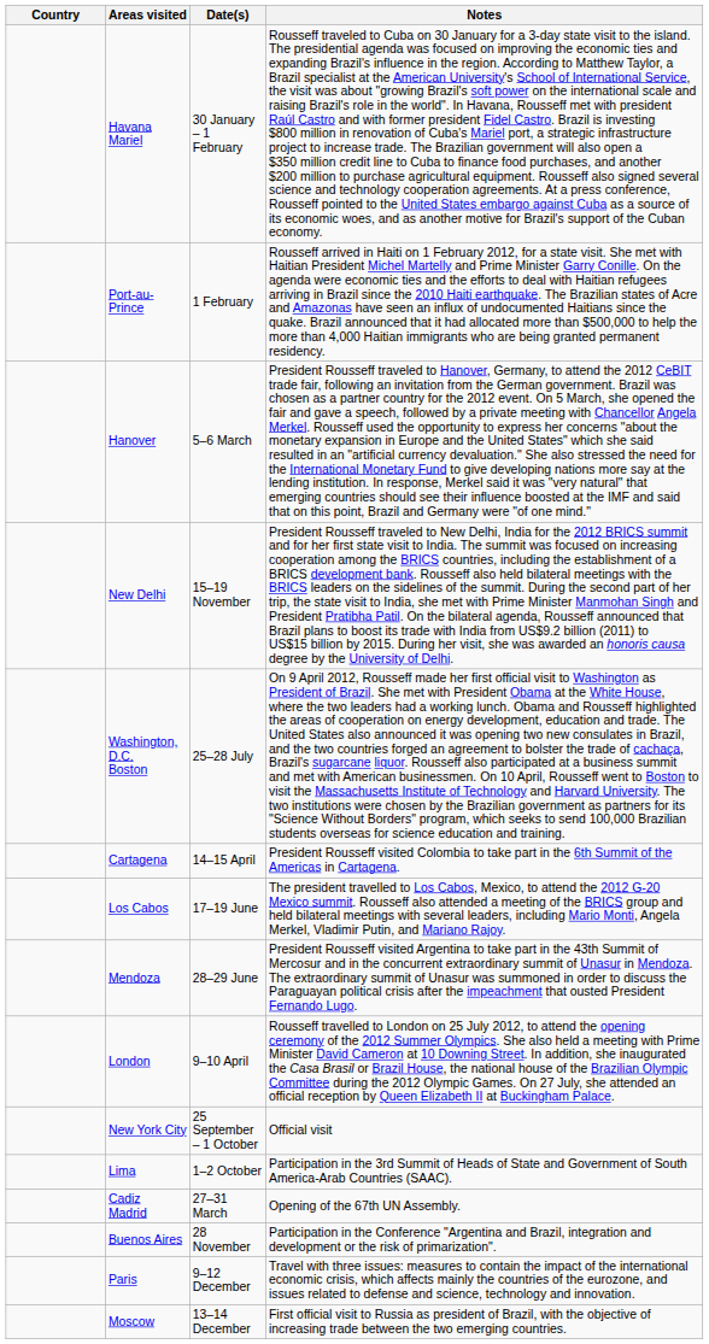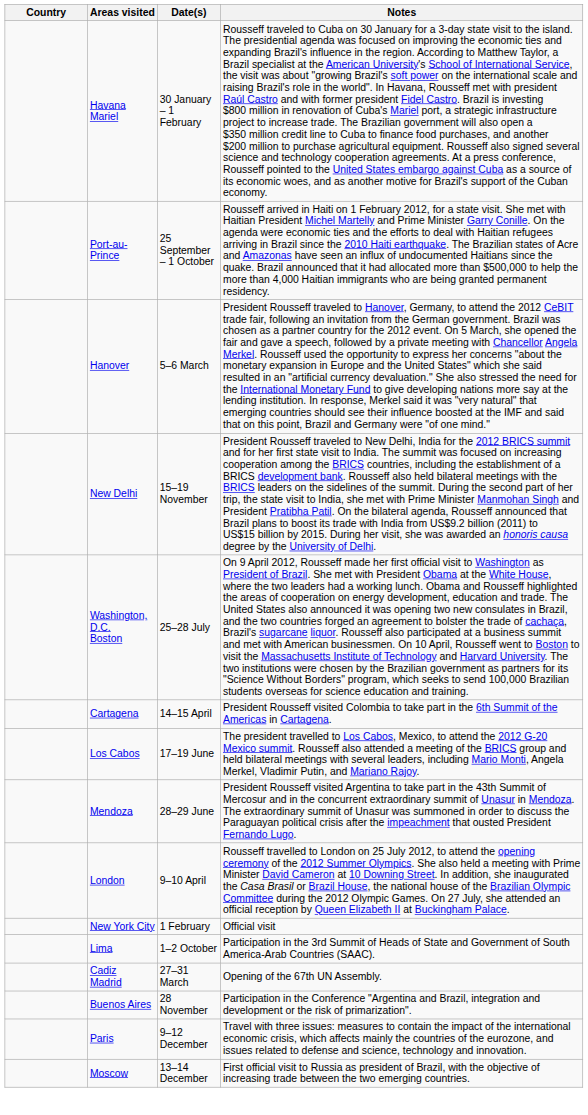Port-au-Prince | Date(s): 1 February -> 25 September – 1 October
New York City | Date(s): 25 September – 1 October -> 1 February
